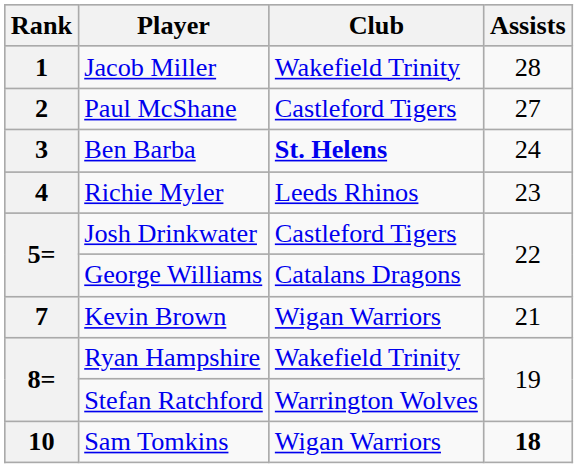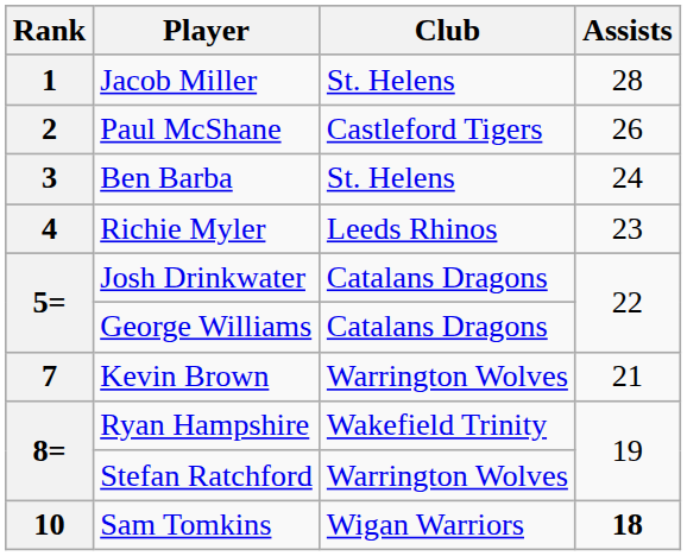Jacob Miller | Club: Wakefield Trinity -> St. Helens
Paul McShane | Assists: 27 -> 26
Ben Barba | Club: bold -> normal
Josh Drinkwater | Club: Castleford Tigers -> Catalans Dragons
Kevin Brown | Club: Wigan Warriors -> Warrington Wolves
